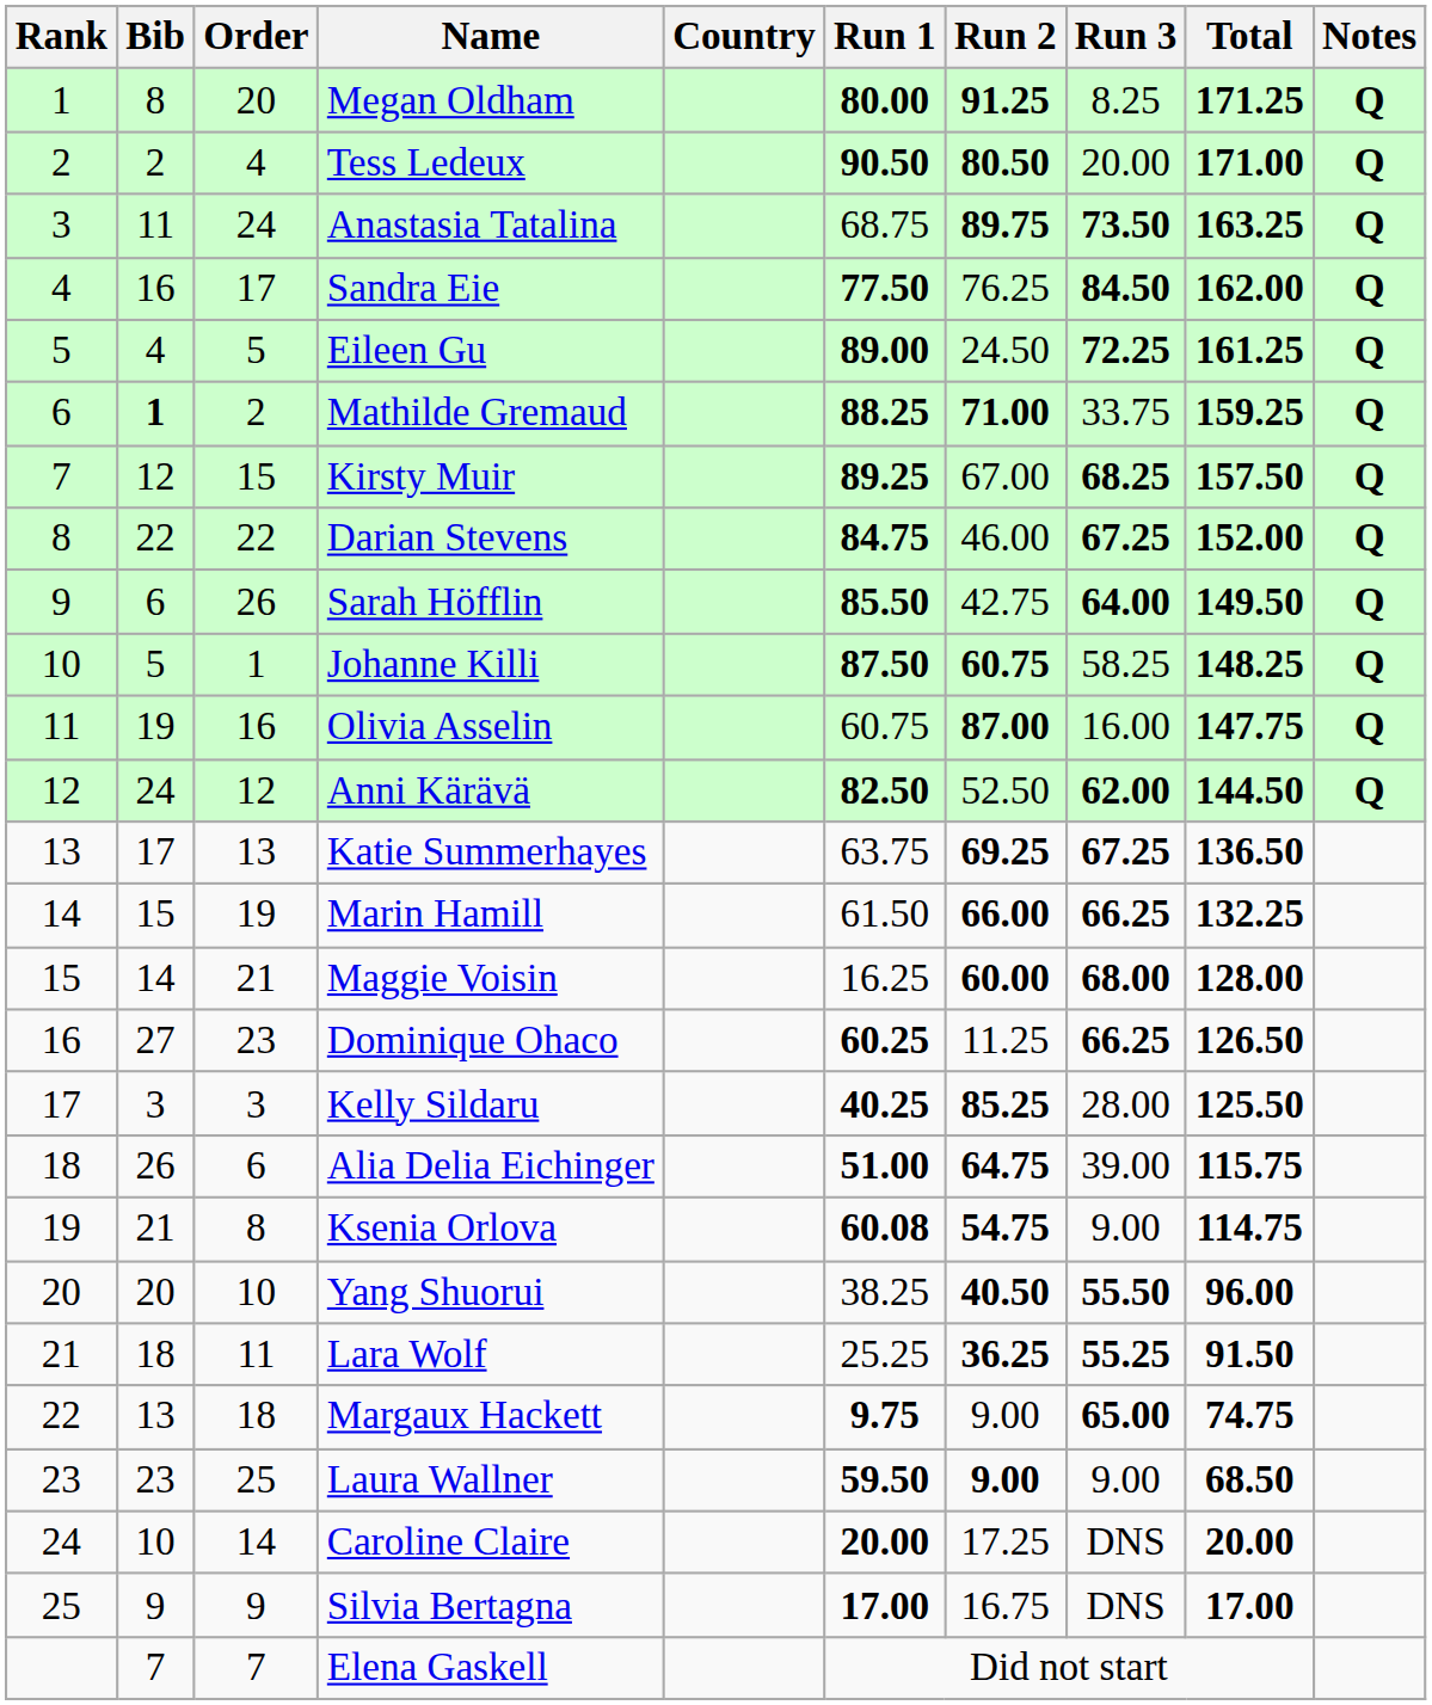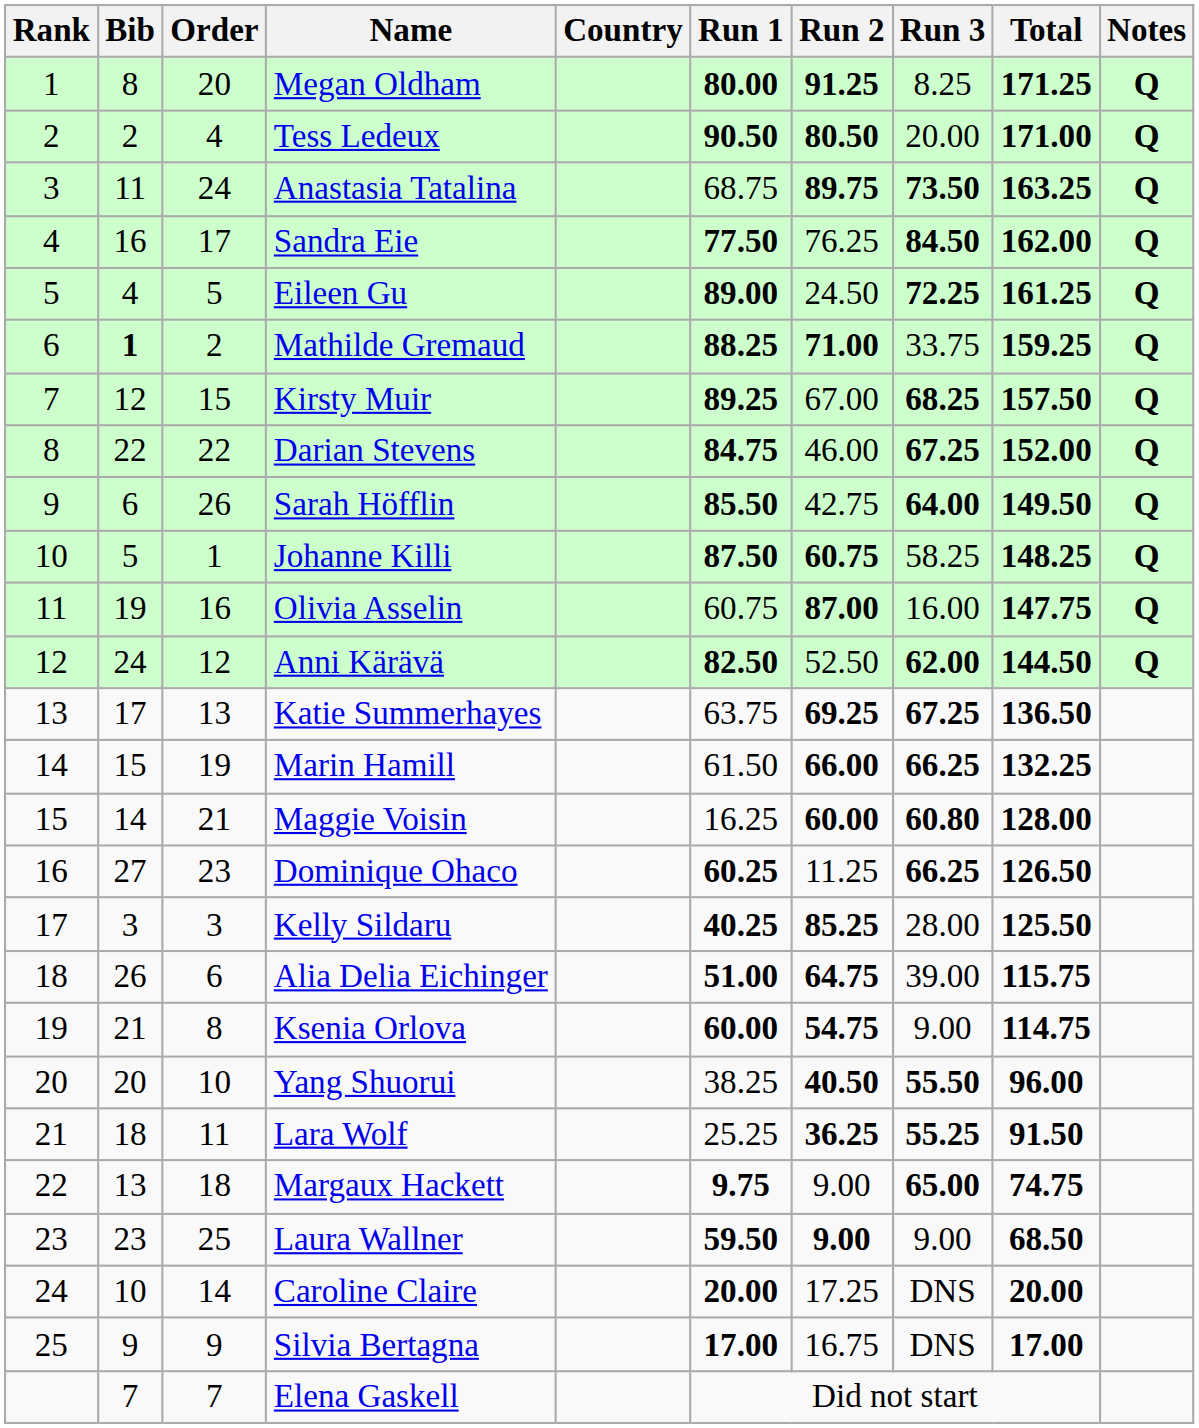Maggie Voisin | Run 3: 68.00 -> 60.80
Ksenia Orlova | Run 1: 60.08 -> 60.00
